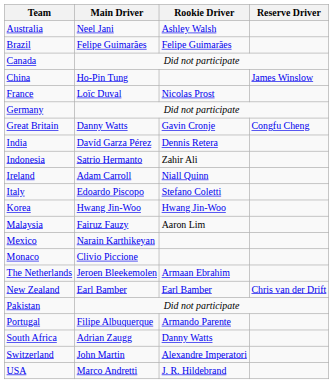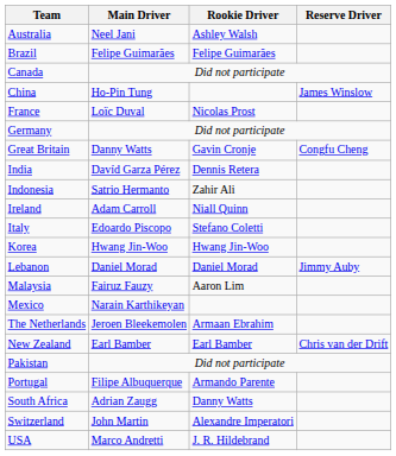+ row: Lebanon | Daniel Morad | Daniel Morad | Jimmy Auby
- row: Monaco | Clivio Piccione
